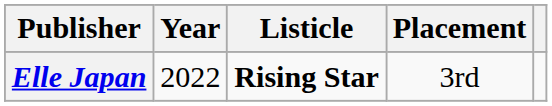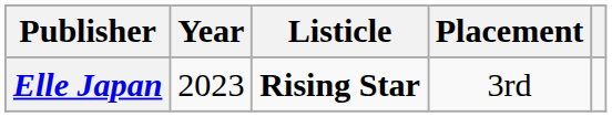Elle Japan | Year: 2022 -> 2023
